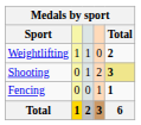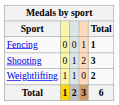rows swapped: Weightlifting <-> Fencing
Shooting | Total: khaki background -> no background
